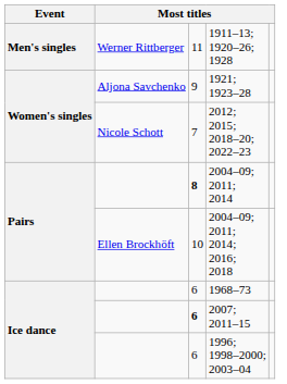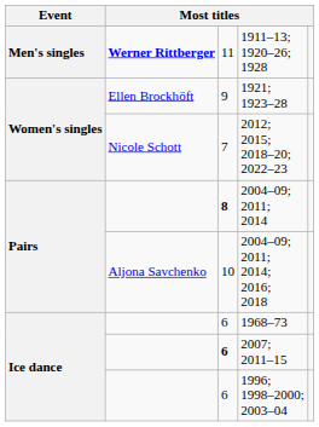1911–13; 1920–26; 1928 | column 2: normal -> bold
1921; 1923–28 | column 2: Aljona Savchenko -> Ellen Brockhöft
2004–09; 2011; 2014; 2016; 2018 | column 2: Ellen Brockhöft -> Aljona Savchenko
